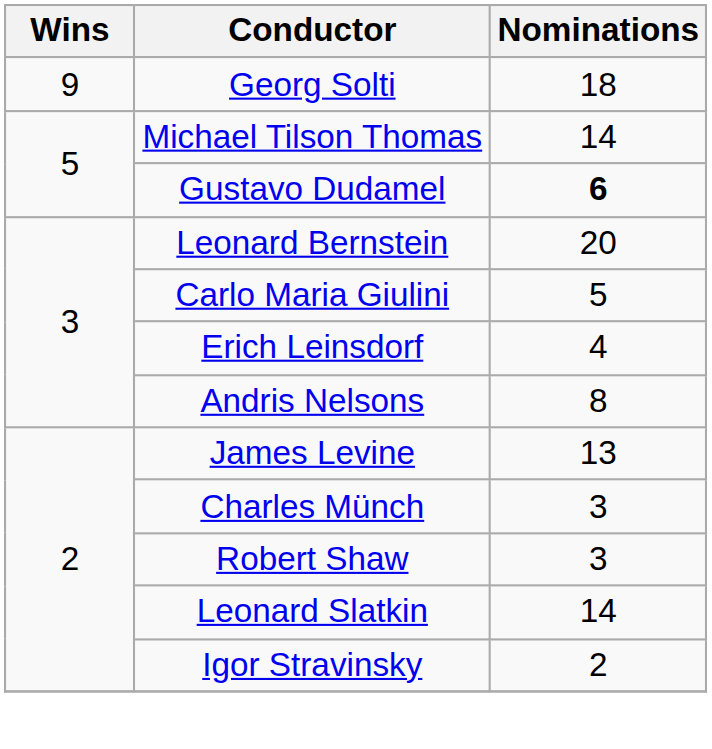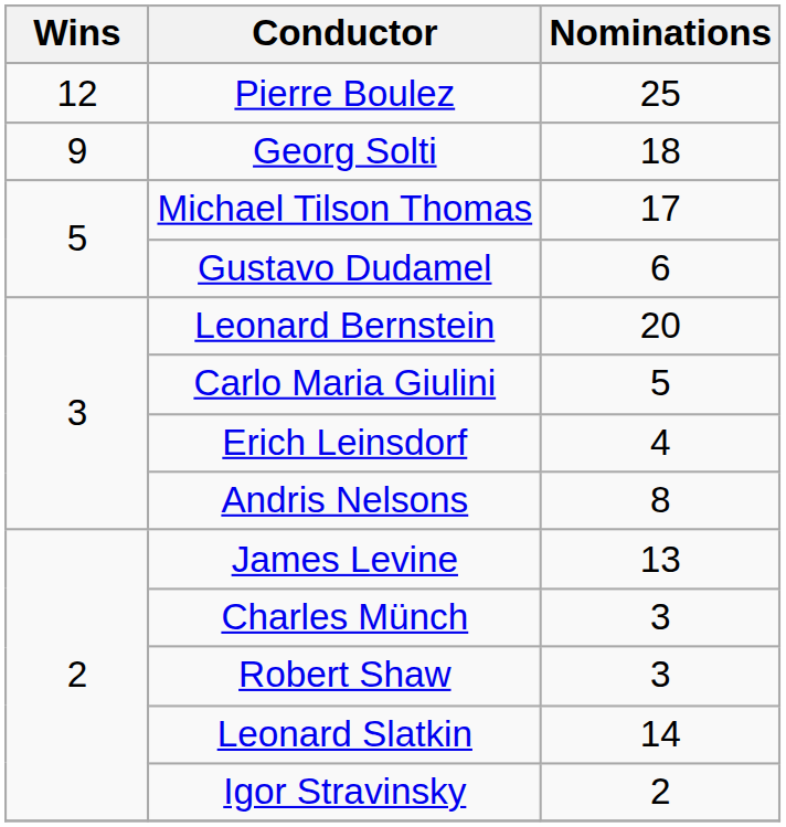+ row: 12 | Pierre Boulez | 25
Michael Tilson Thomas | Nominations: 14 -> 17
Gustavo Dudamel | Nominations: bold -> normal
